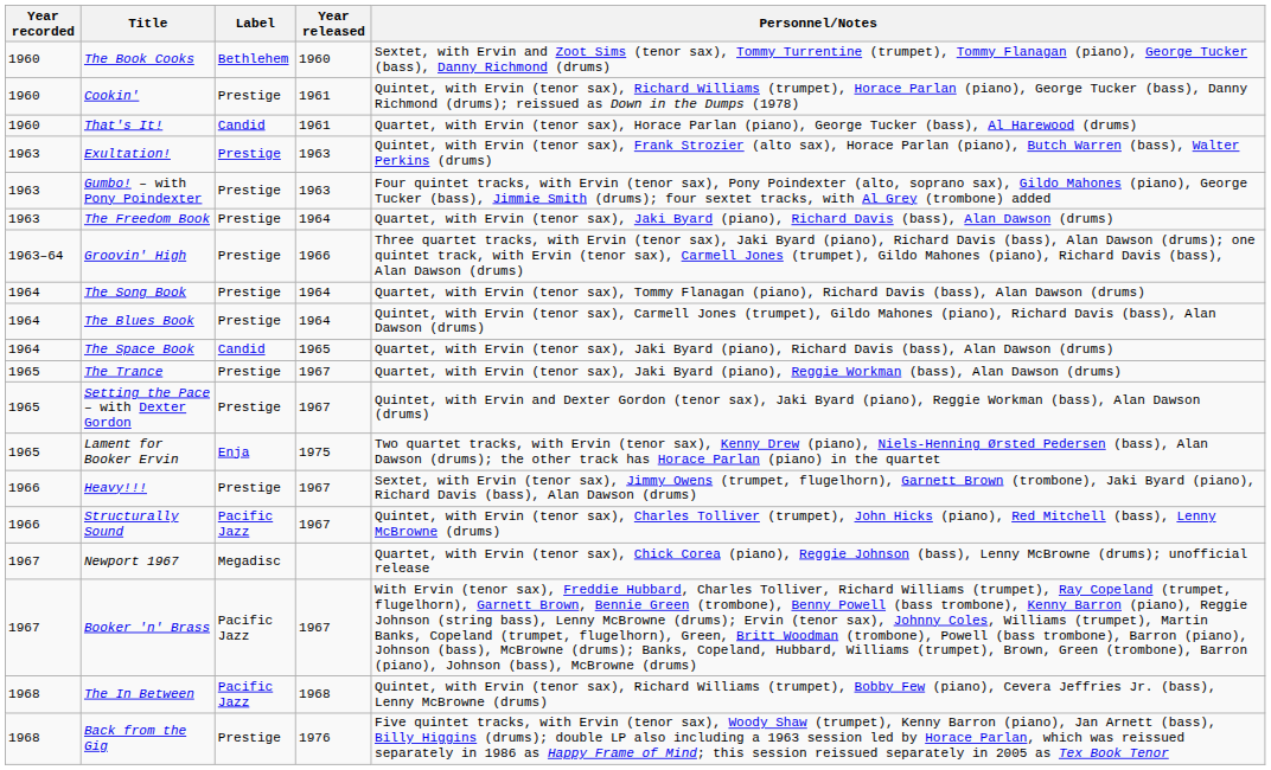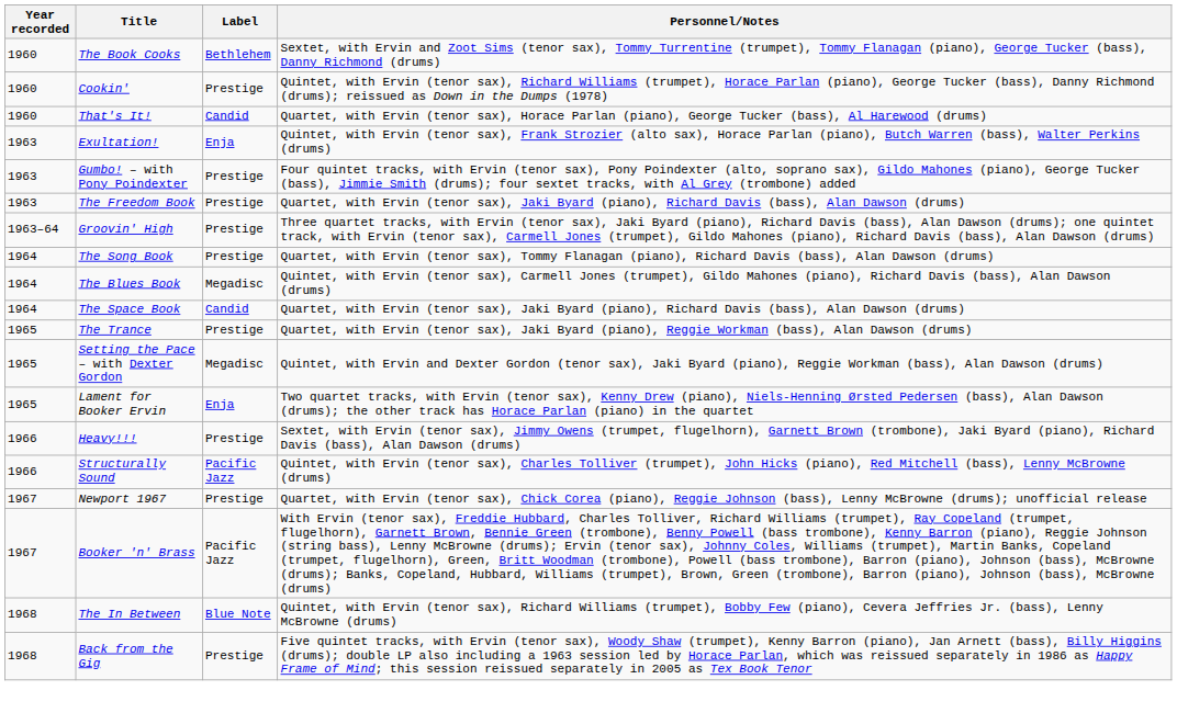- column: Year released | 1960 | 1961 | 1961 | 1963 | 1963 | 1964 | 1966 | 1964 | 1964 | 1965 | 1967 | 1967 | 1975 | 1967 | 1967 | 1967 | 1968 | 1976
Exultation! | Label: Prestige -> Enja
The Blues Book | Label: Prestige -> Megadisc
Setting the Pace – with Dexter Gordon | Label: Prestige -> Megadisc
Newport 1967 | Label: Megadisc -> Prestige
The In Between | Label: Pacific Jazz -> Blue Note
